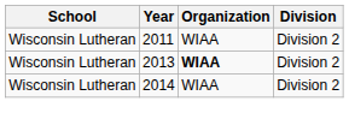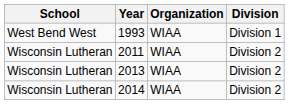+ row: West Bend West | 1993 | WIAA | Division 1
2013 | Organization: bold -> normal
